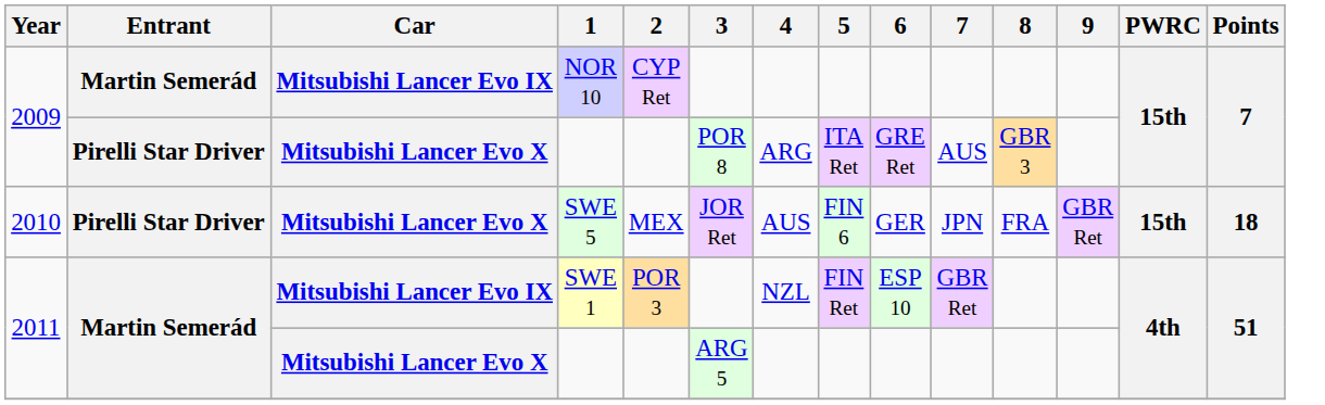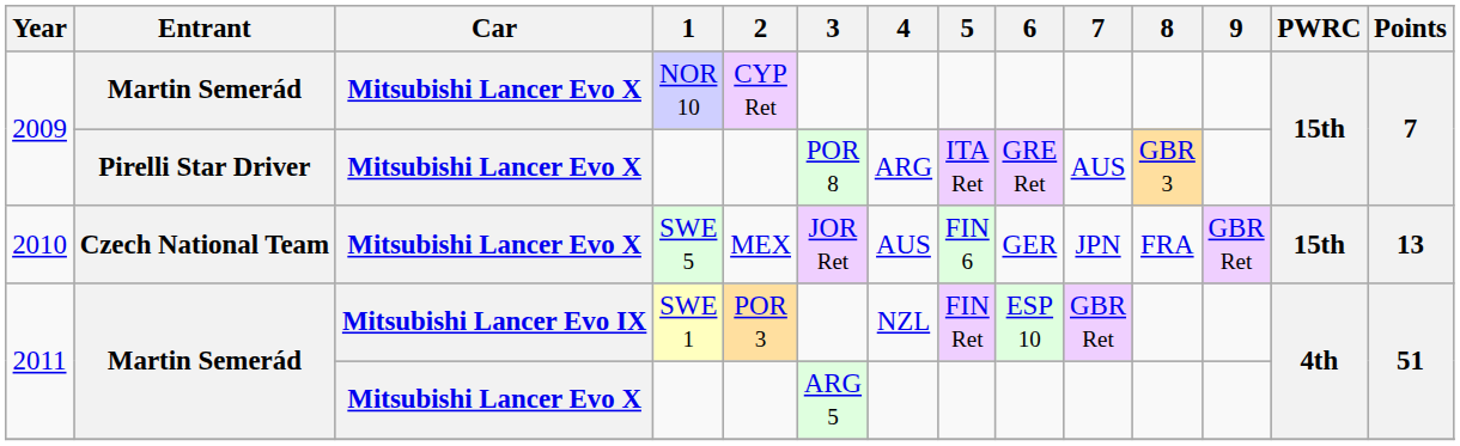NOR 10 | Car: Mitsubishi Lancer Evo IX -> Mitsubishi Lancer Evo X
SWE 5 | Entrant: Pirelli Star Driver -> Czech National Team
SWE 5 | Points: 18 -> 13
